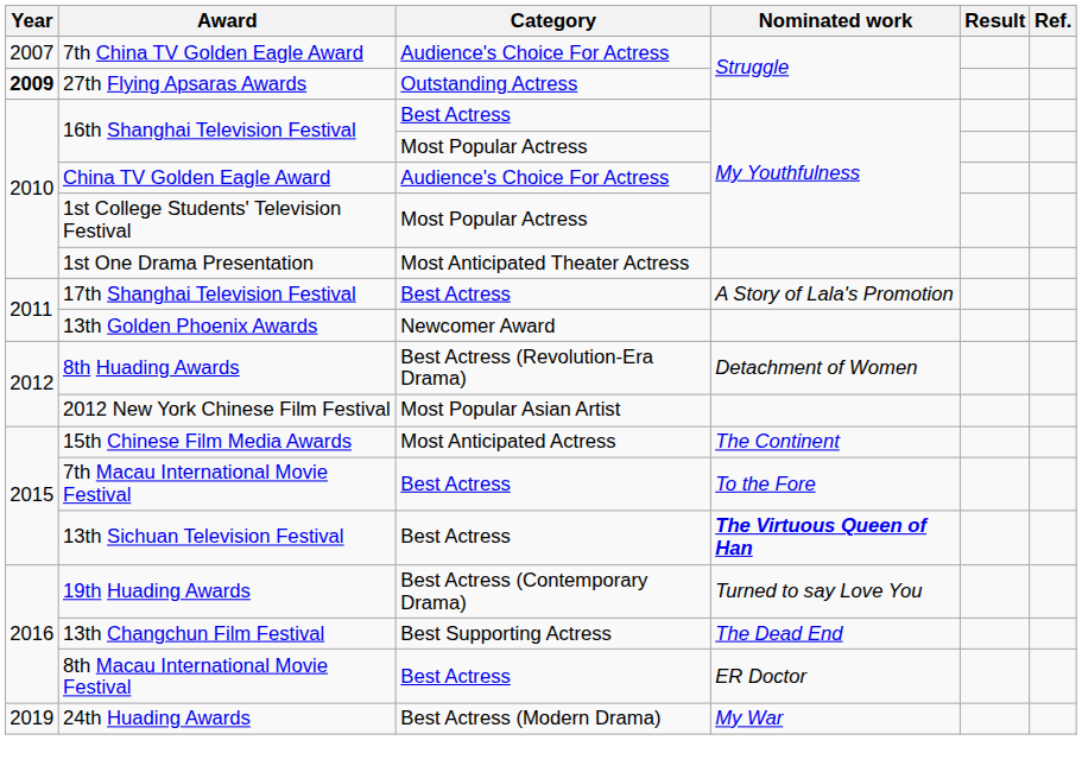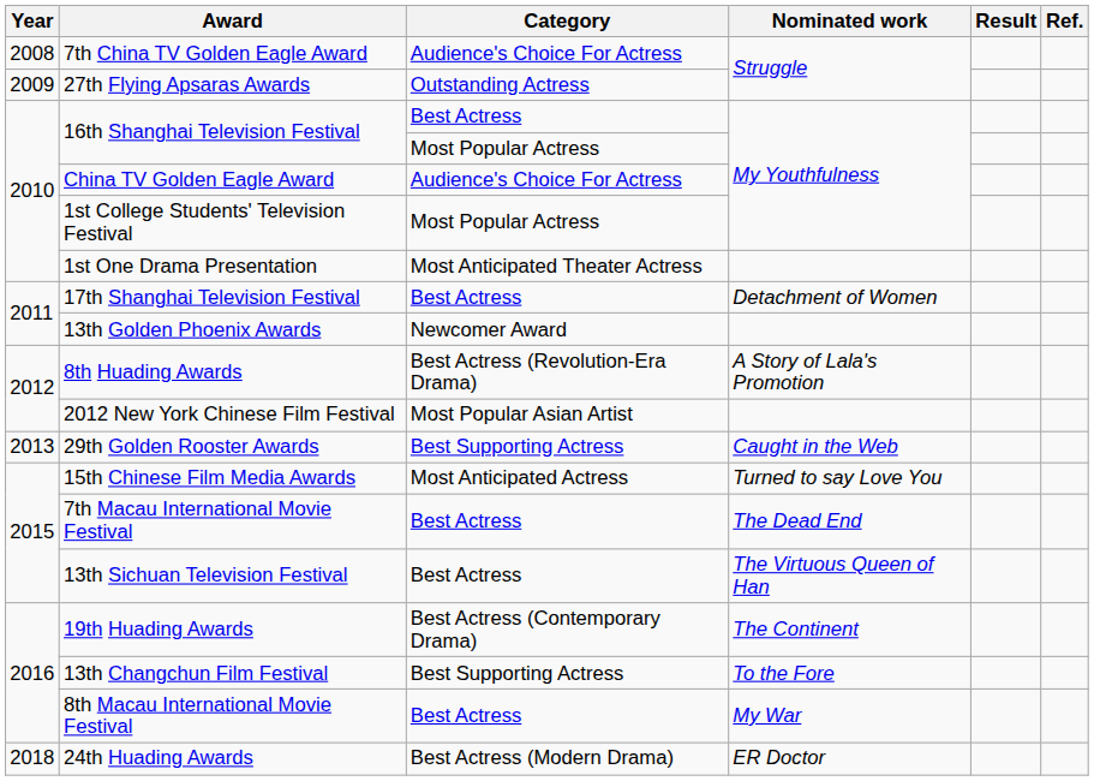7th China TV Golden Eagle Award | Year: 2007 -> 2008
27th Flying Apsaras Awards | Year: bold -> normal
17th Shanghai Television Festival | Nominated work: A Story of Lala's Promotion -> Detachment of Women
8th Huading Awards | Nominated work: Detachment of Women -> A Story of Lala's Promotion
+ row: 2013 | 29th Golden Rooster Awards | Best Supporting Actress | Caught in the Web
15th Chinese Film Media Awards | Nominated work: The Continent -> Turned to say Love You
7th Macau International Movie Festival | Nominated work: To the Fore -> The Dead End
13th Sichuan Television Festival | Nominated work: bold -> normal
19th Huading Awards | Nominated work: Turned to say Love You -> The Continent
13th Changchun Film Festival | Nominated work: The Dead End -> To the Fore
8th Macau International Movie Festival | Nominated work: ER Doctor -> My War
24th Huading Awards | Year: 2019 -> 2018
24th Huading Awards | Nominated work: My War -> ER Doctor
